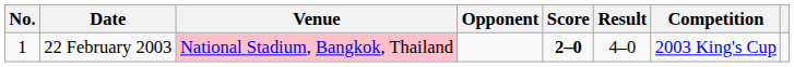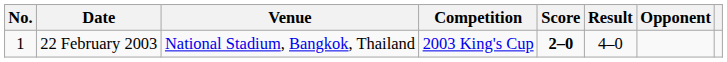columns swapped: Opponent <-> Competition
22 February 2003 | Venue: pink background -> no background
